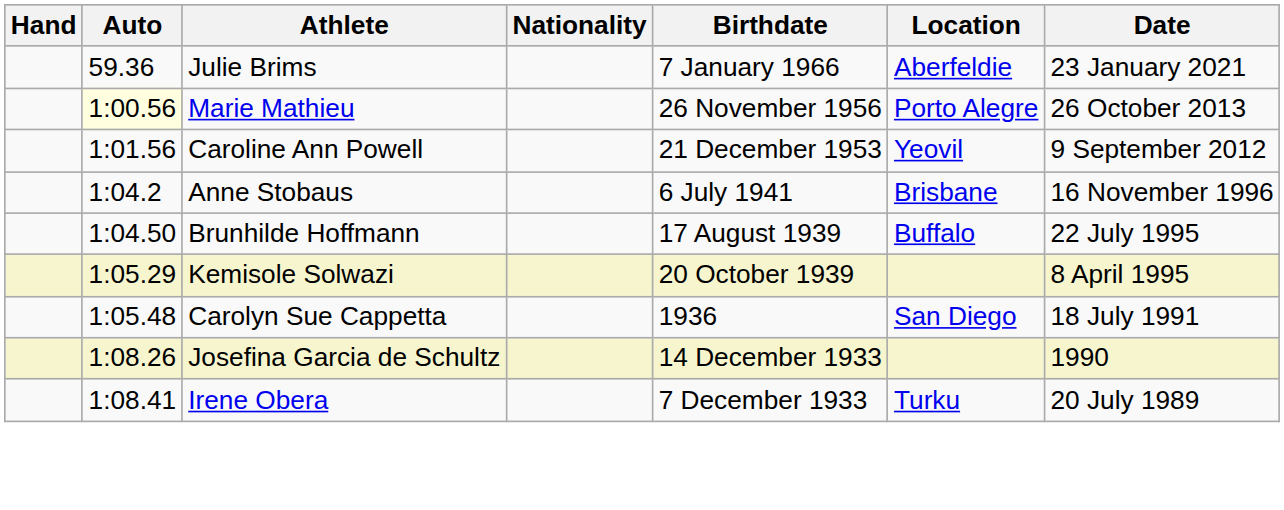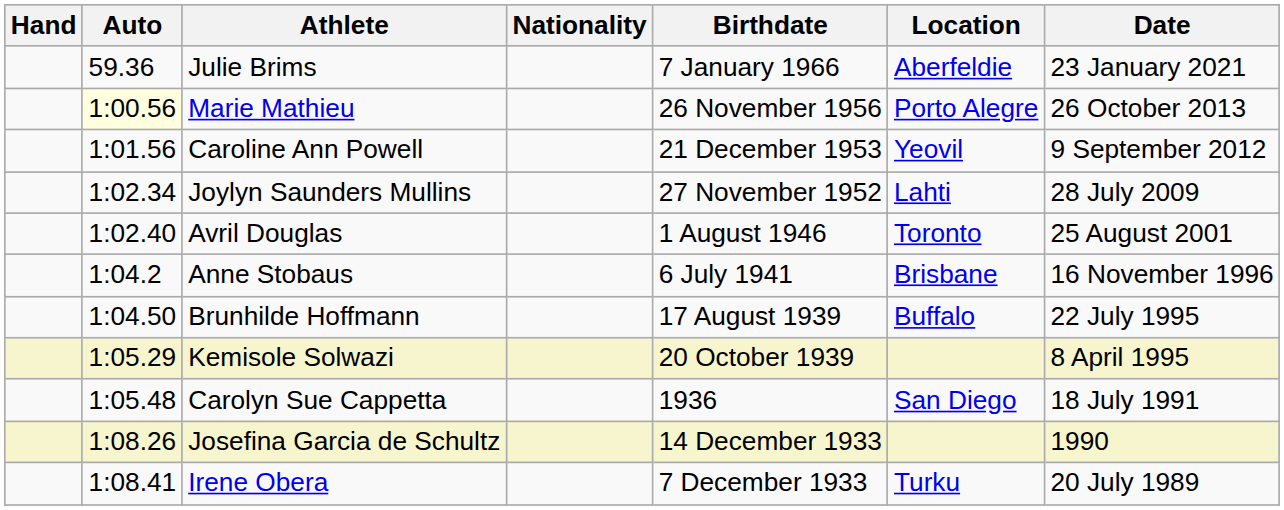+ row: 1:02.34 | Joylyn Saunders Mullins | 27 November 1952 | Lahti | 28 July 2009
+ row: 1:02.40 | Avril Douglas | 1 August 1946 | Toronto | 25 August 2001
